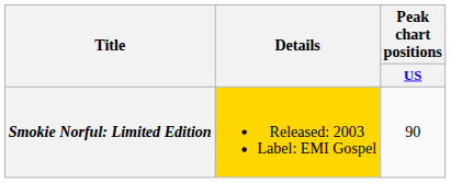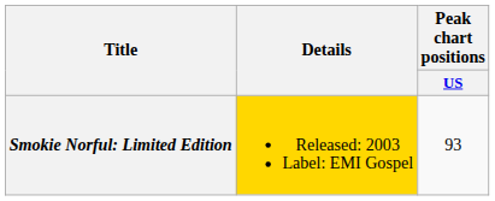Smokie Norful: Limited Edition | Peak chart positions / US: 90 -> 93
